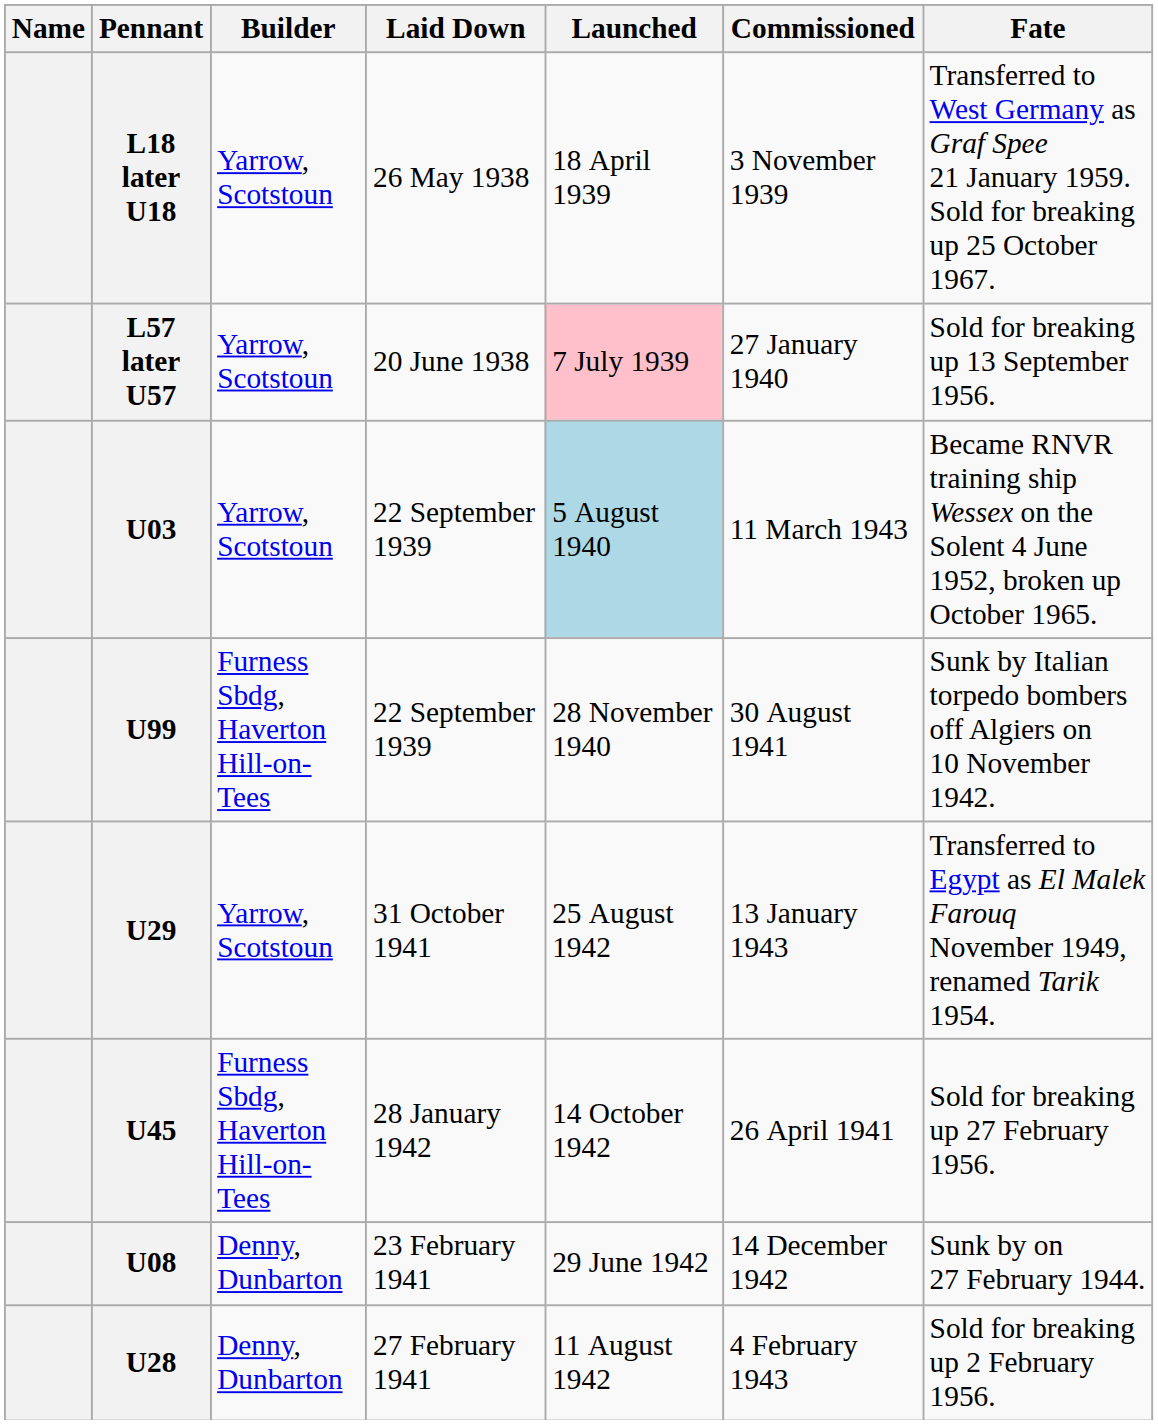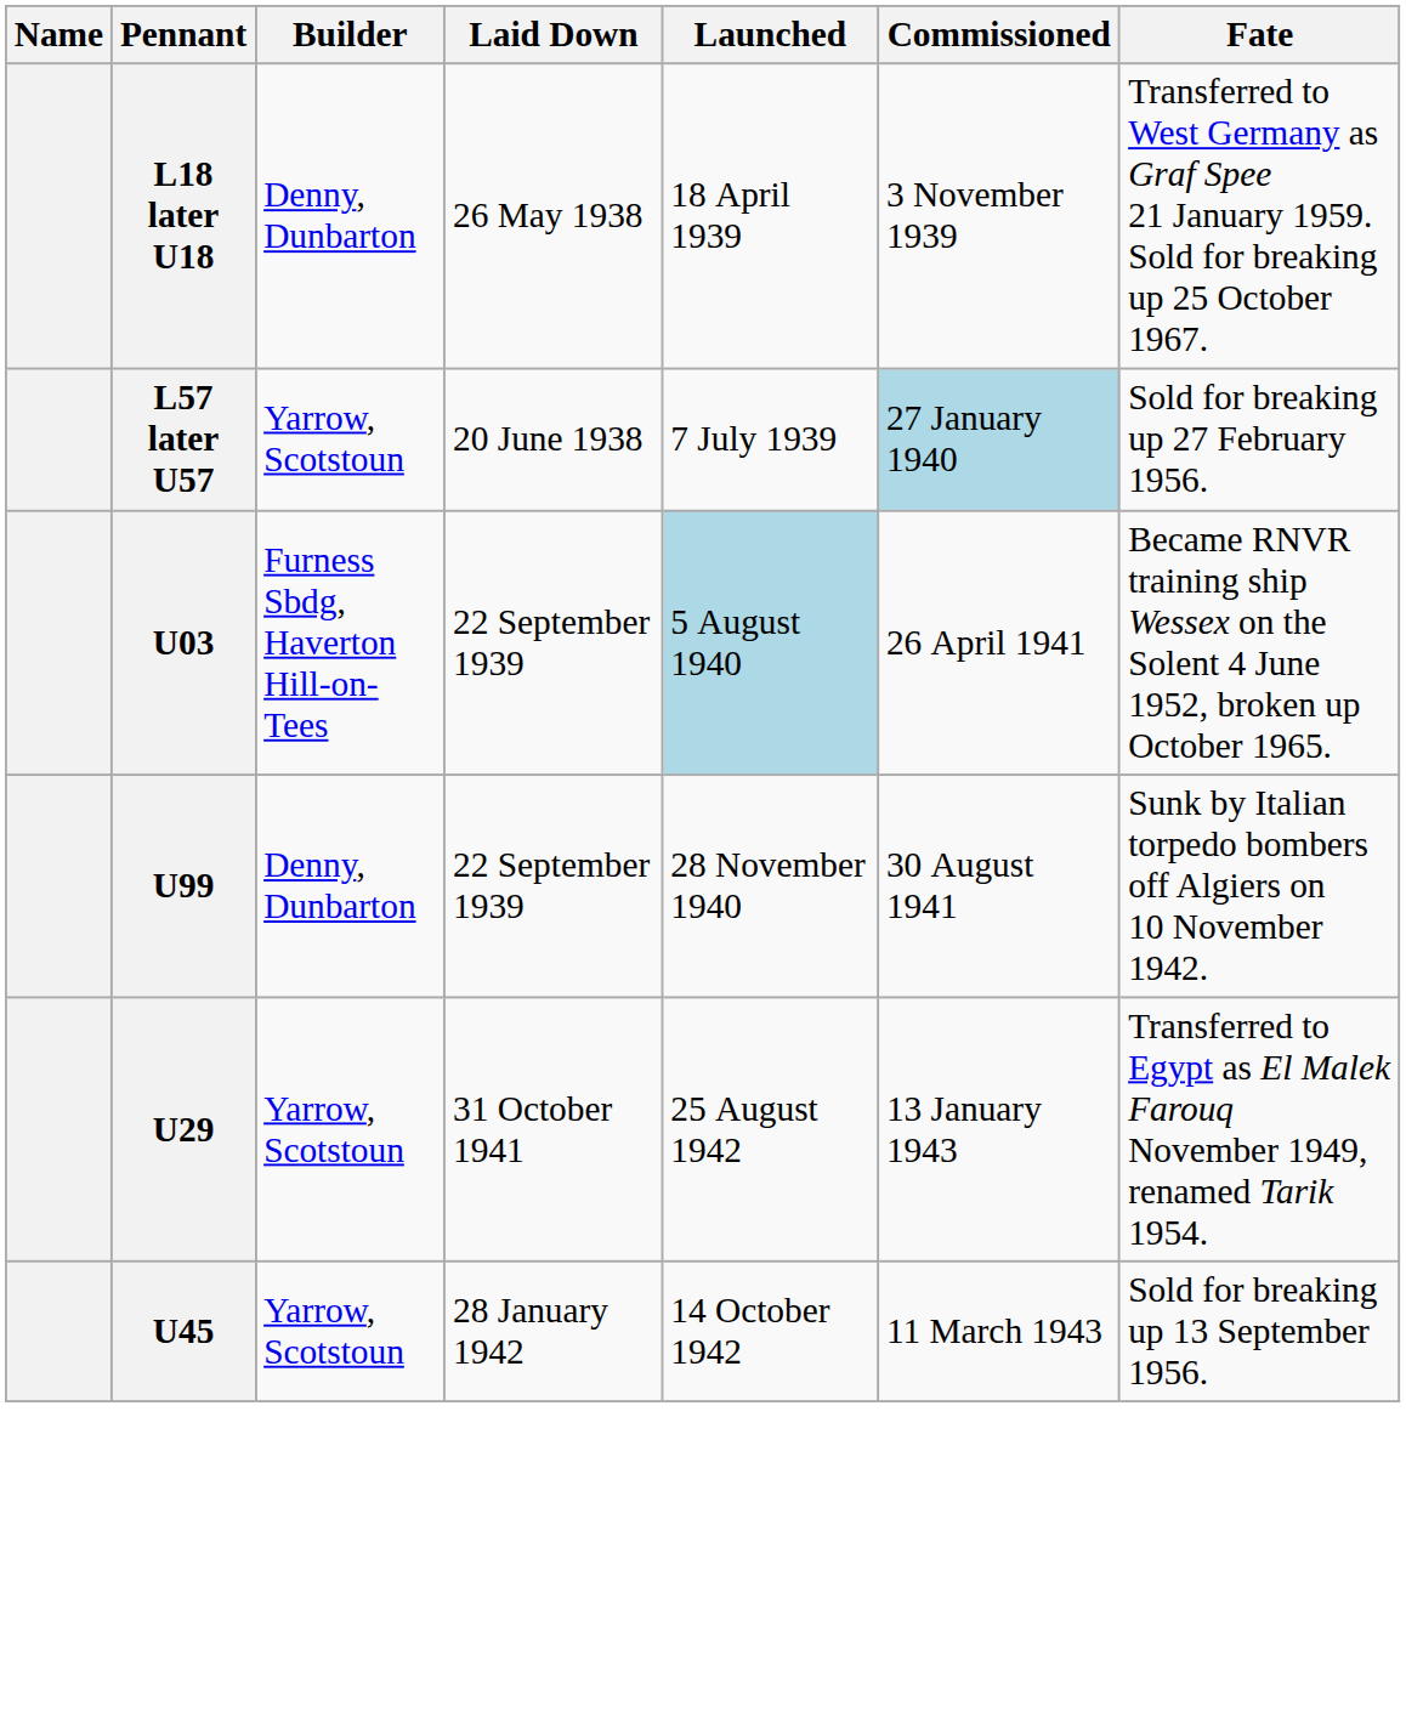L18 later U18 | Builder: Yarrow, Scotstoun -> Denny, Dunbarton
L57 later U57 | Launched: pink background -> no background
L57 later U57 | Commissioned: no background -> lightblue background
L57 later U57 | Fate: Sold for breaking up 13 September 1956. -> Sold for breaking up 27 February 1956.
U03 | Builder: Yarrow, Scotstoun -> Furness Sbdg, Haverton Hill-on-Tees
U03 | Commissioned: 11 March 1943 -> 26 April 1941
U99 | Builder: Furness Sbdg, Haverton Hill-on-Tees -> Denny, Dunbarton
U45 | Builder: Furness Sbdg, Haverton Hill-on-Tees -> Yarrow, Scotstoun
U45 | Commissioned: 26 April 1941 -> 11 March 1943
U45 | Fate: Sold for breaking up 27 February 1956. -> Sold for breaking up 13 September 1956.
- row: U08 | Denny, Dunbarton | 23 February 1941 | 29 June 1942 | 14 December 1942 | Sunk by on 27 February 1944.
- row: U28 | Denny, Dunbarton | 27 February 1941 | 11 August 1942 | 4 February 1943 | Sold for breaking up 2 February 1956.
